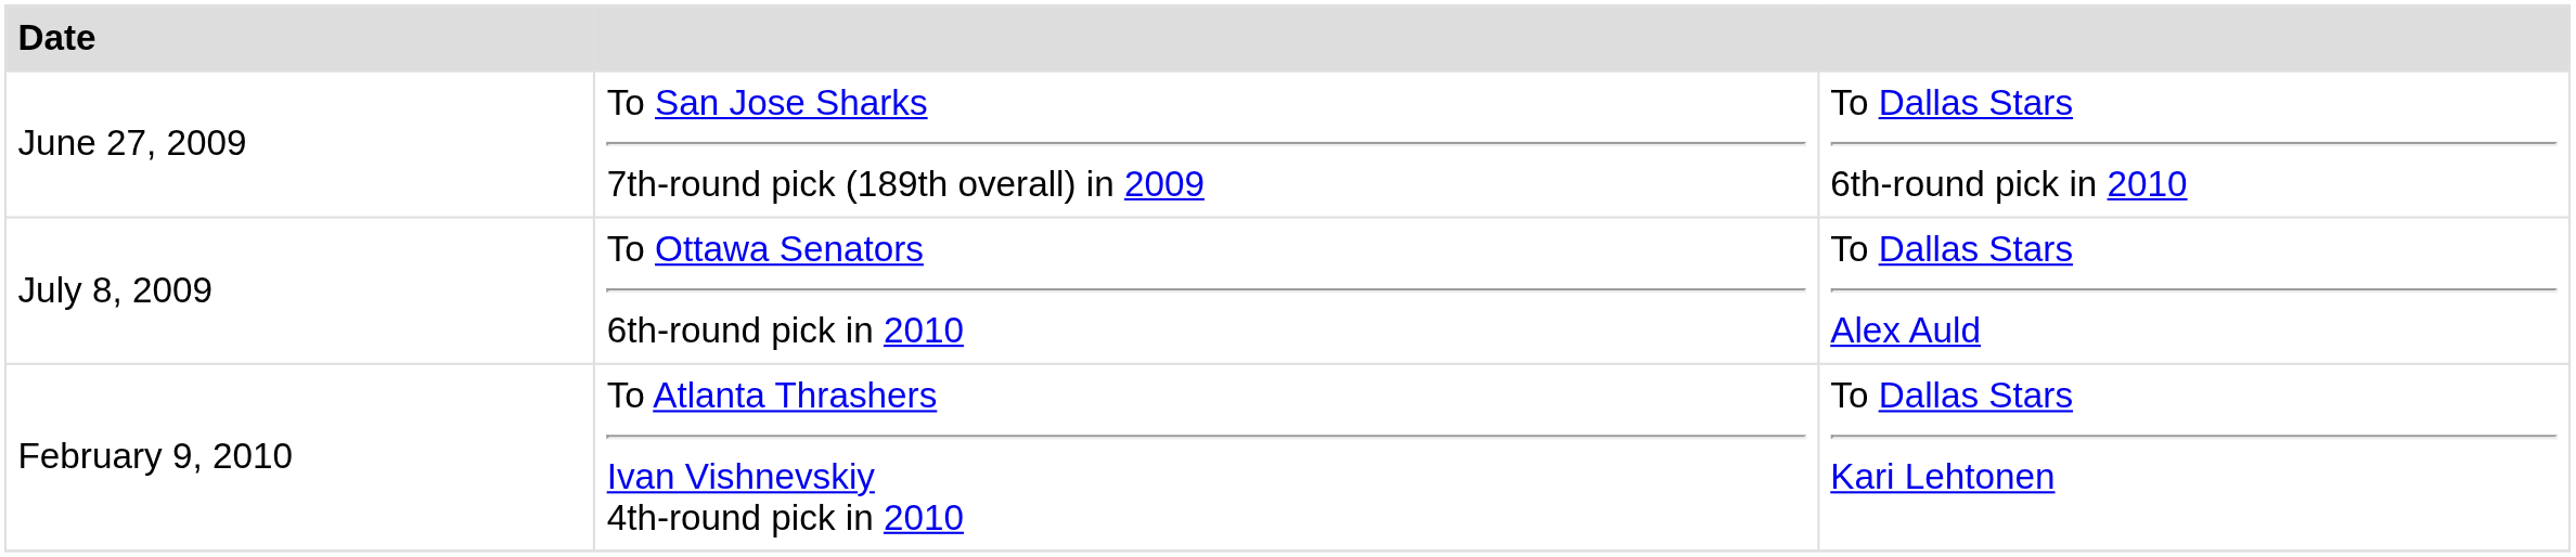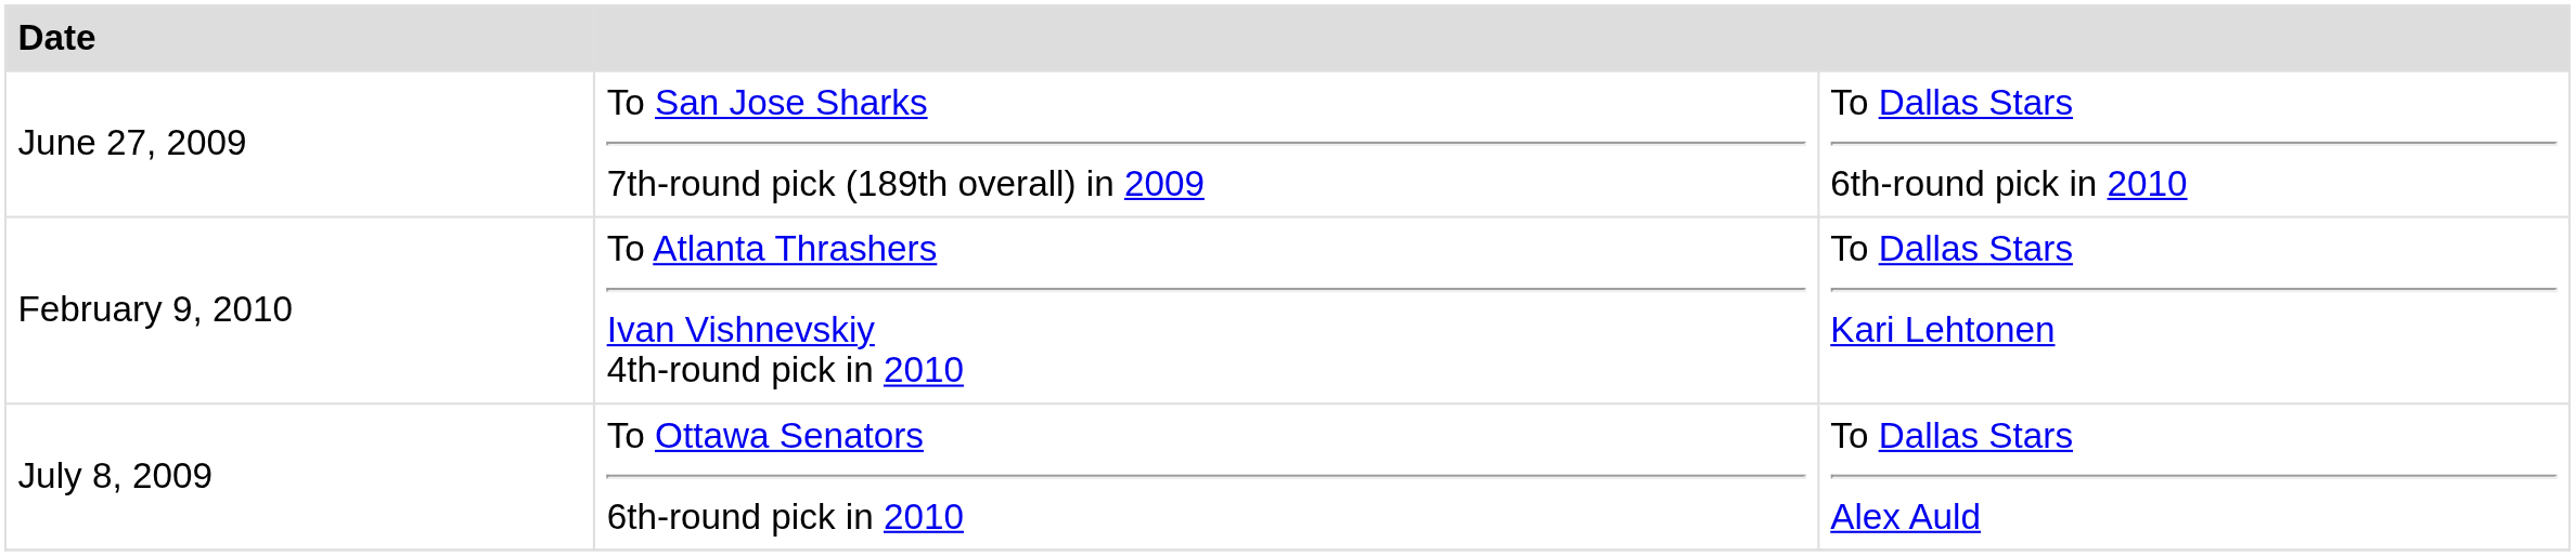rows swapped: July 8, 2009 <-> February 9, 2010
